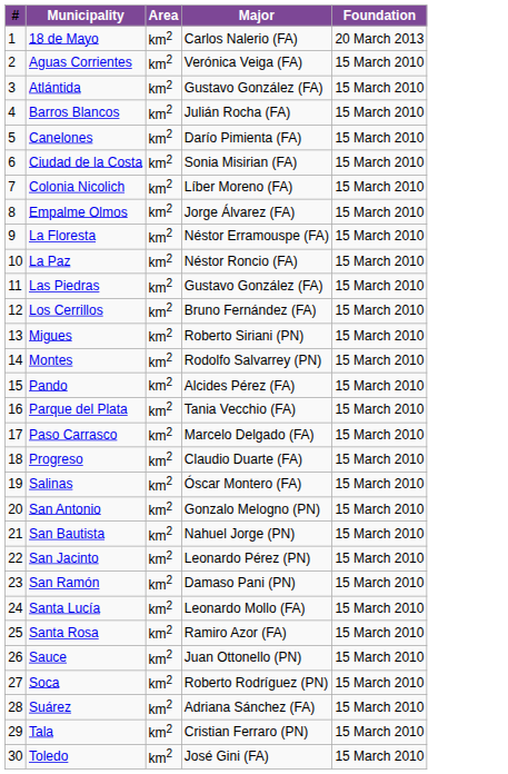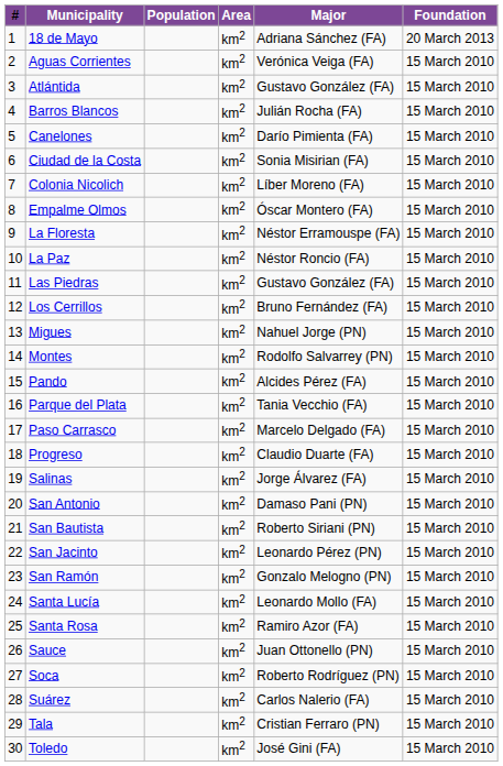+ column: Population
18 de Mayo | Major: Carlos Nalerio (FA) -> Adriana Sánchez (FA)
Empalme Olmos | Major: Jorge Álvarez (FA) -> Óscar Montero (FA)
Migues | Major: Roberto Siriani (PN) -> Nahuel Jorge (PN)
Salinas | Major: Óscar Montero (FA) -> Jorge Álvarez (FA)
San Antonio | Major: Gonzalo Melogno (PN) -> Damaso Pani (PN)
San Bautista | Major: Nahuel Jorge (PN) -> Roberto Siriani (PN)
San Ramón | Major: Damaso Pani (PN) -> Gonzalo Melogno (PN)
Suárez | Major: Adriana Sánchez (FA) -> Carlos Nalerio (FA)
